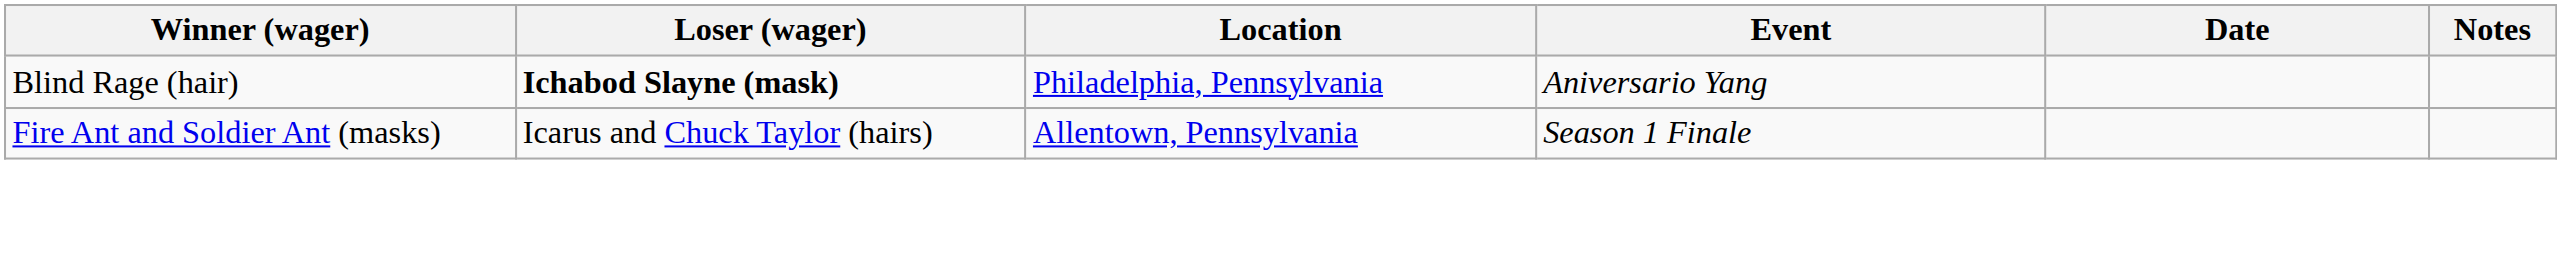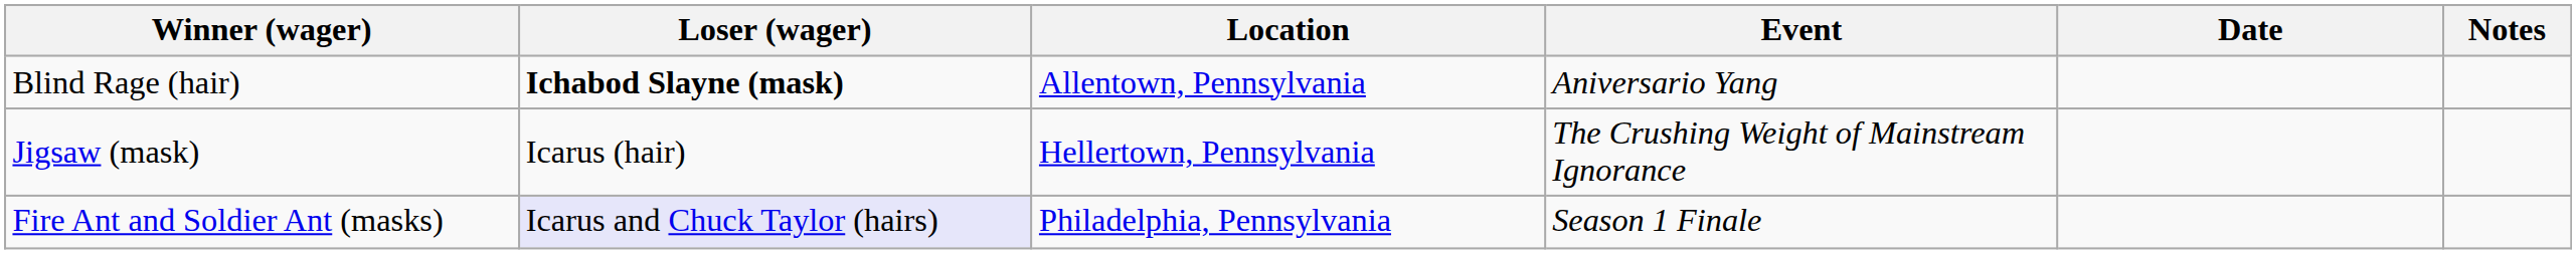Blind Rage (hair) | Location: Philadelphia, Pennsylvania -> Allentown, Pennsylvania
+ row: Jigsaw (mask) | Icarus (hair) | Hellertown, Pennsylvania | The Crushing Weight of Mainstream Ignorance
Fire Ant and Soldier Ant (masks) | Loser (wager): no background -> lavender background
Fire Ant and Soldier Ant (masks) | Location: Allentown, Pennsylvania -> Philadelphia, Pennsylvania
